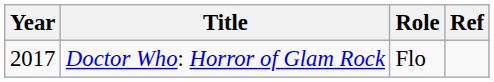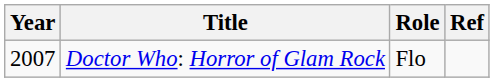Doctor Who: Horror of Glam Rock | Year: 2017 -> 2007
